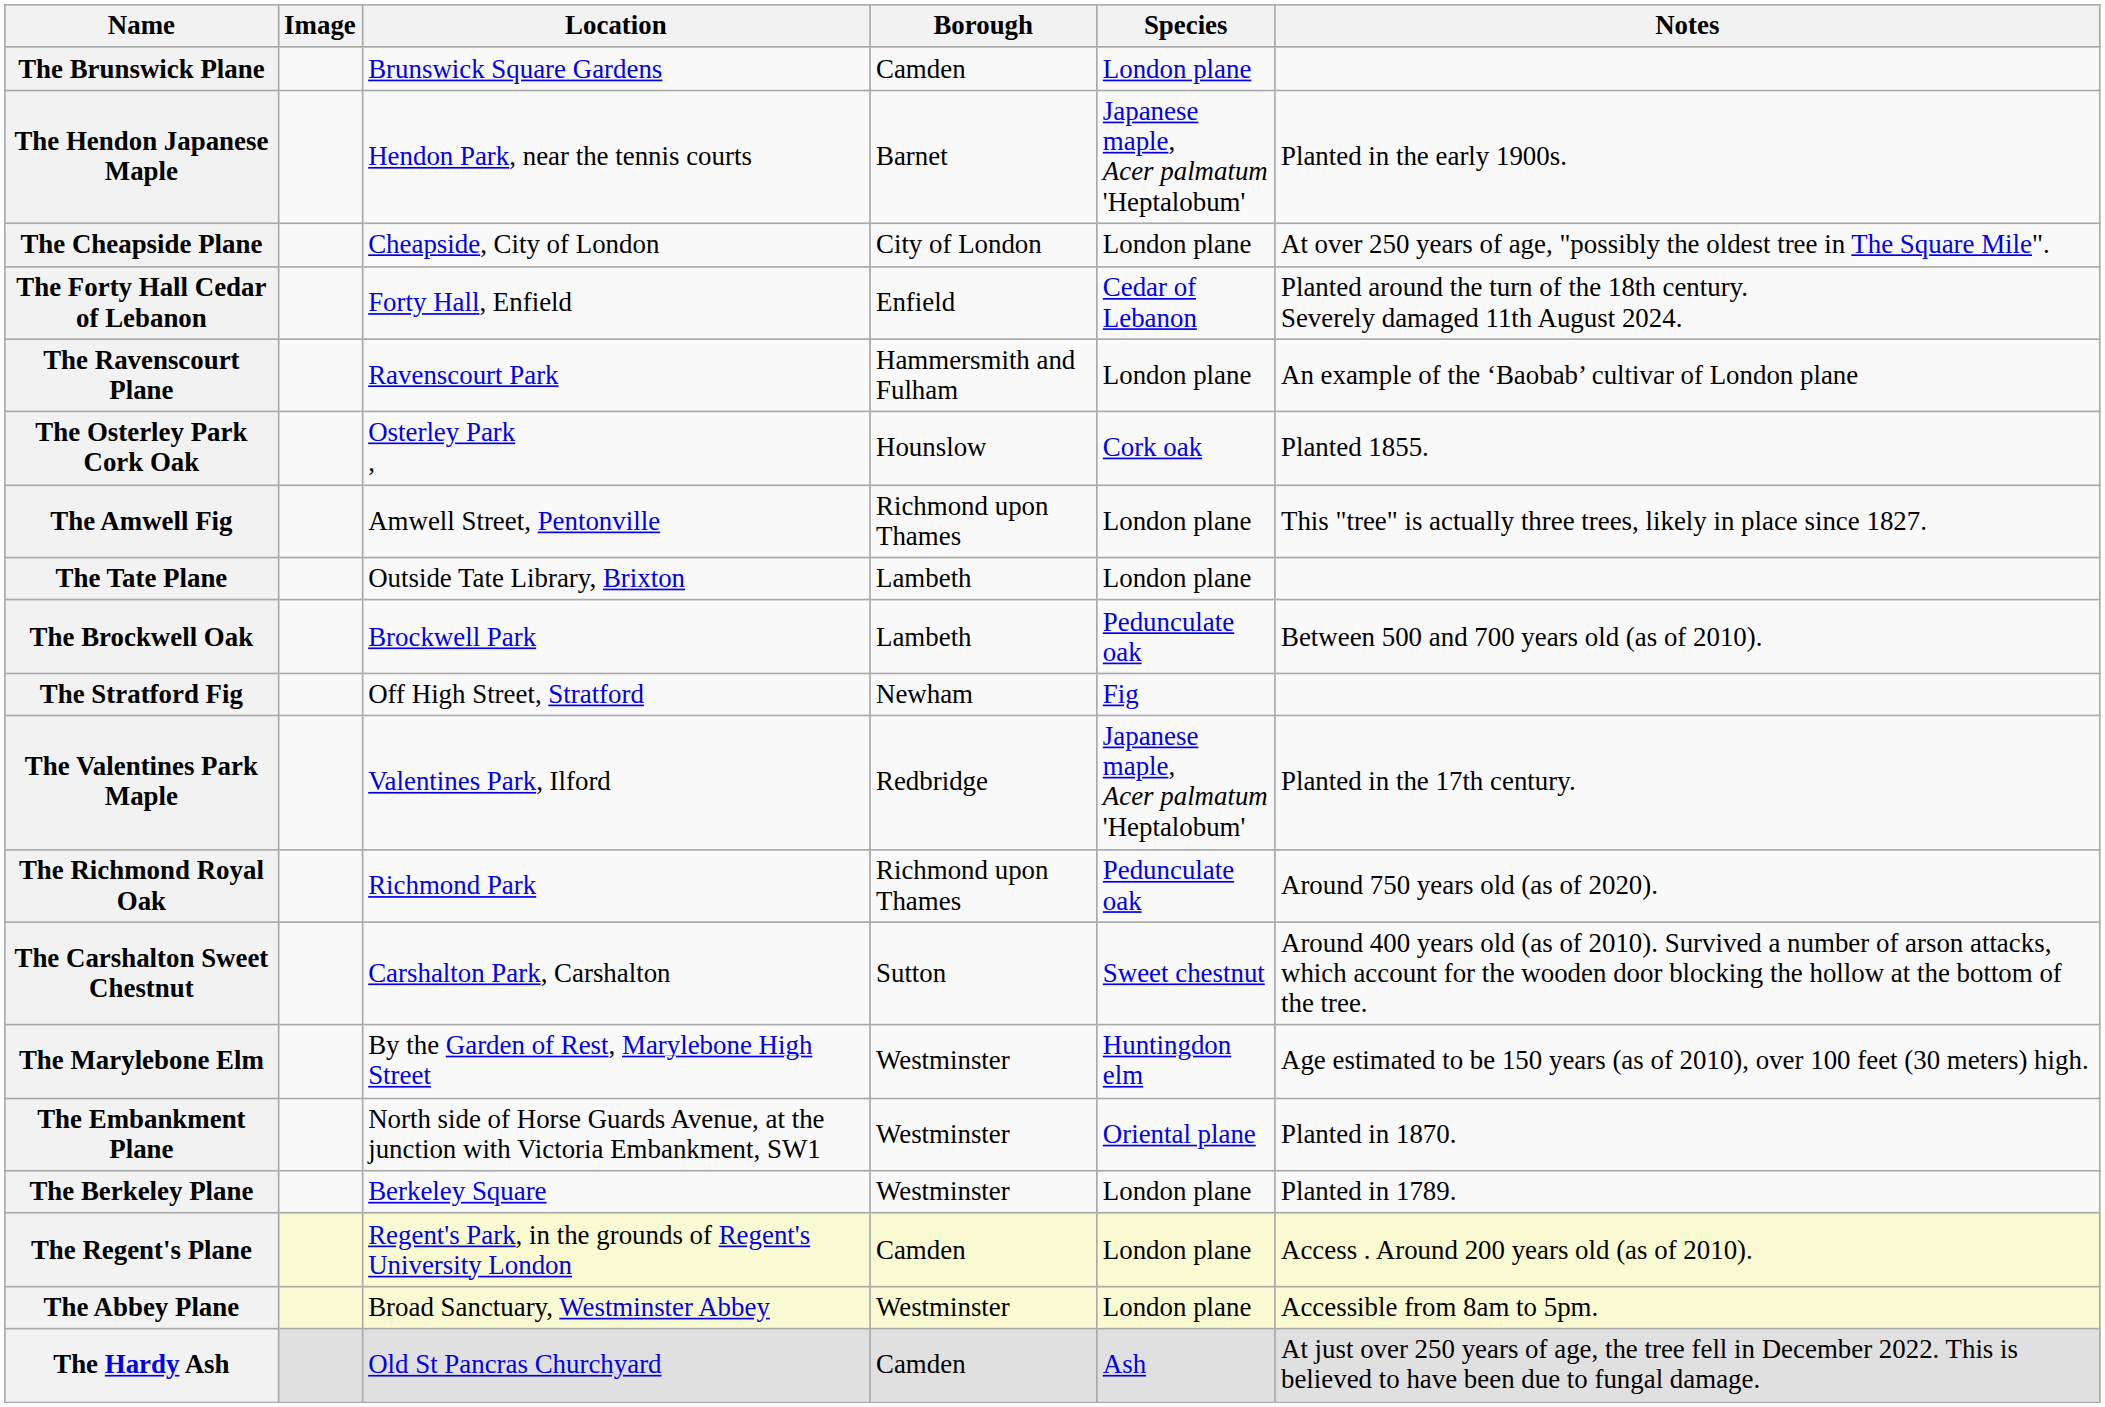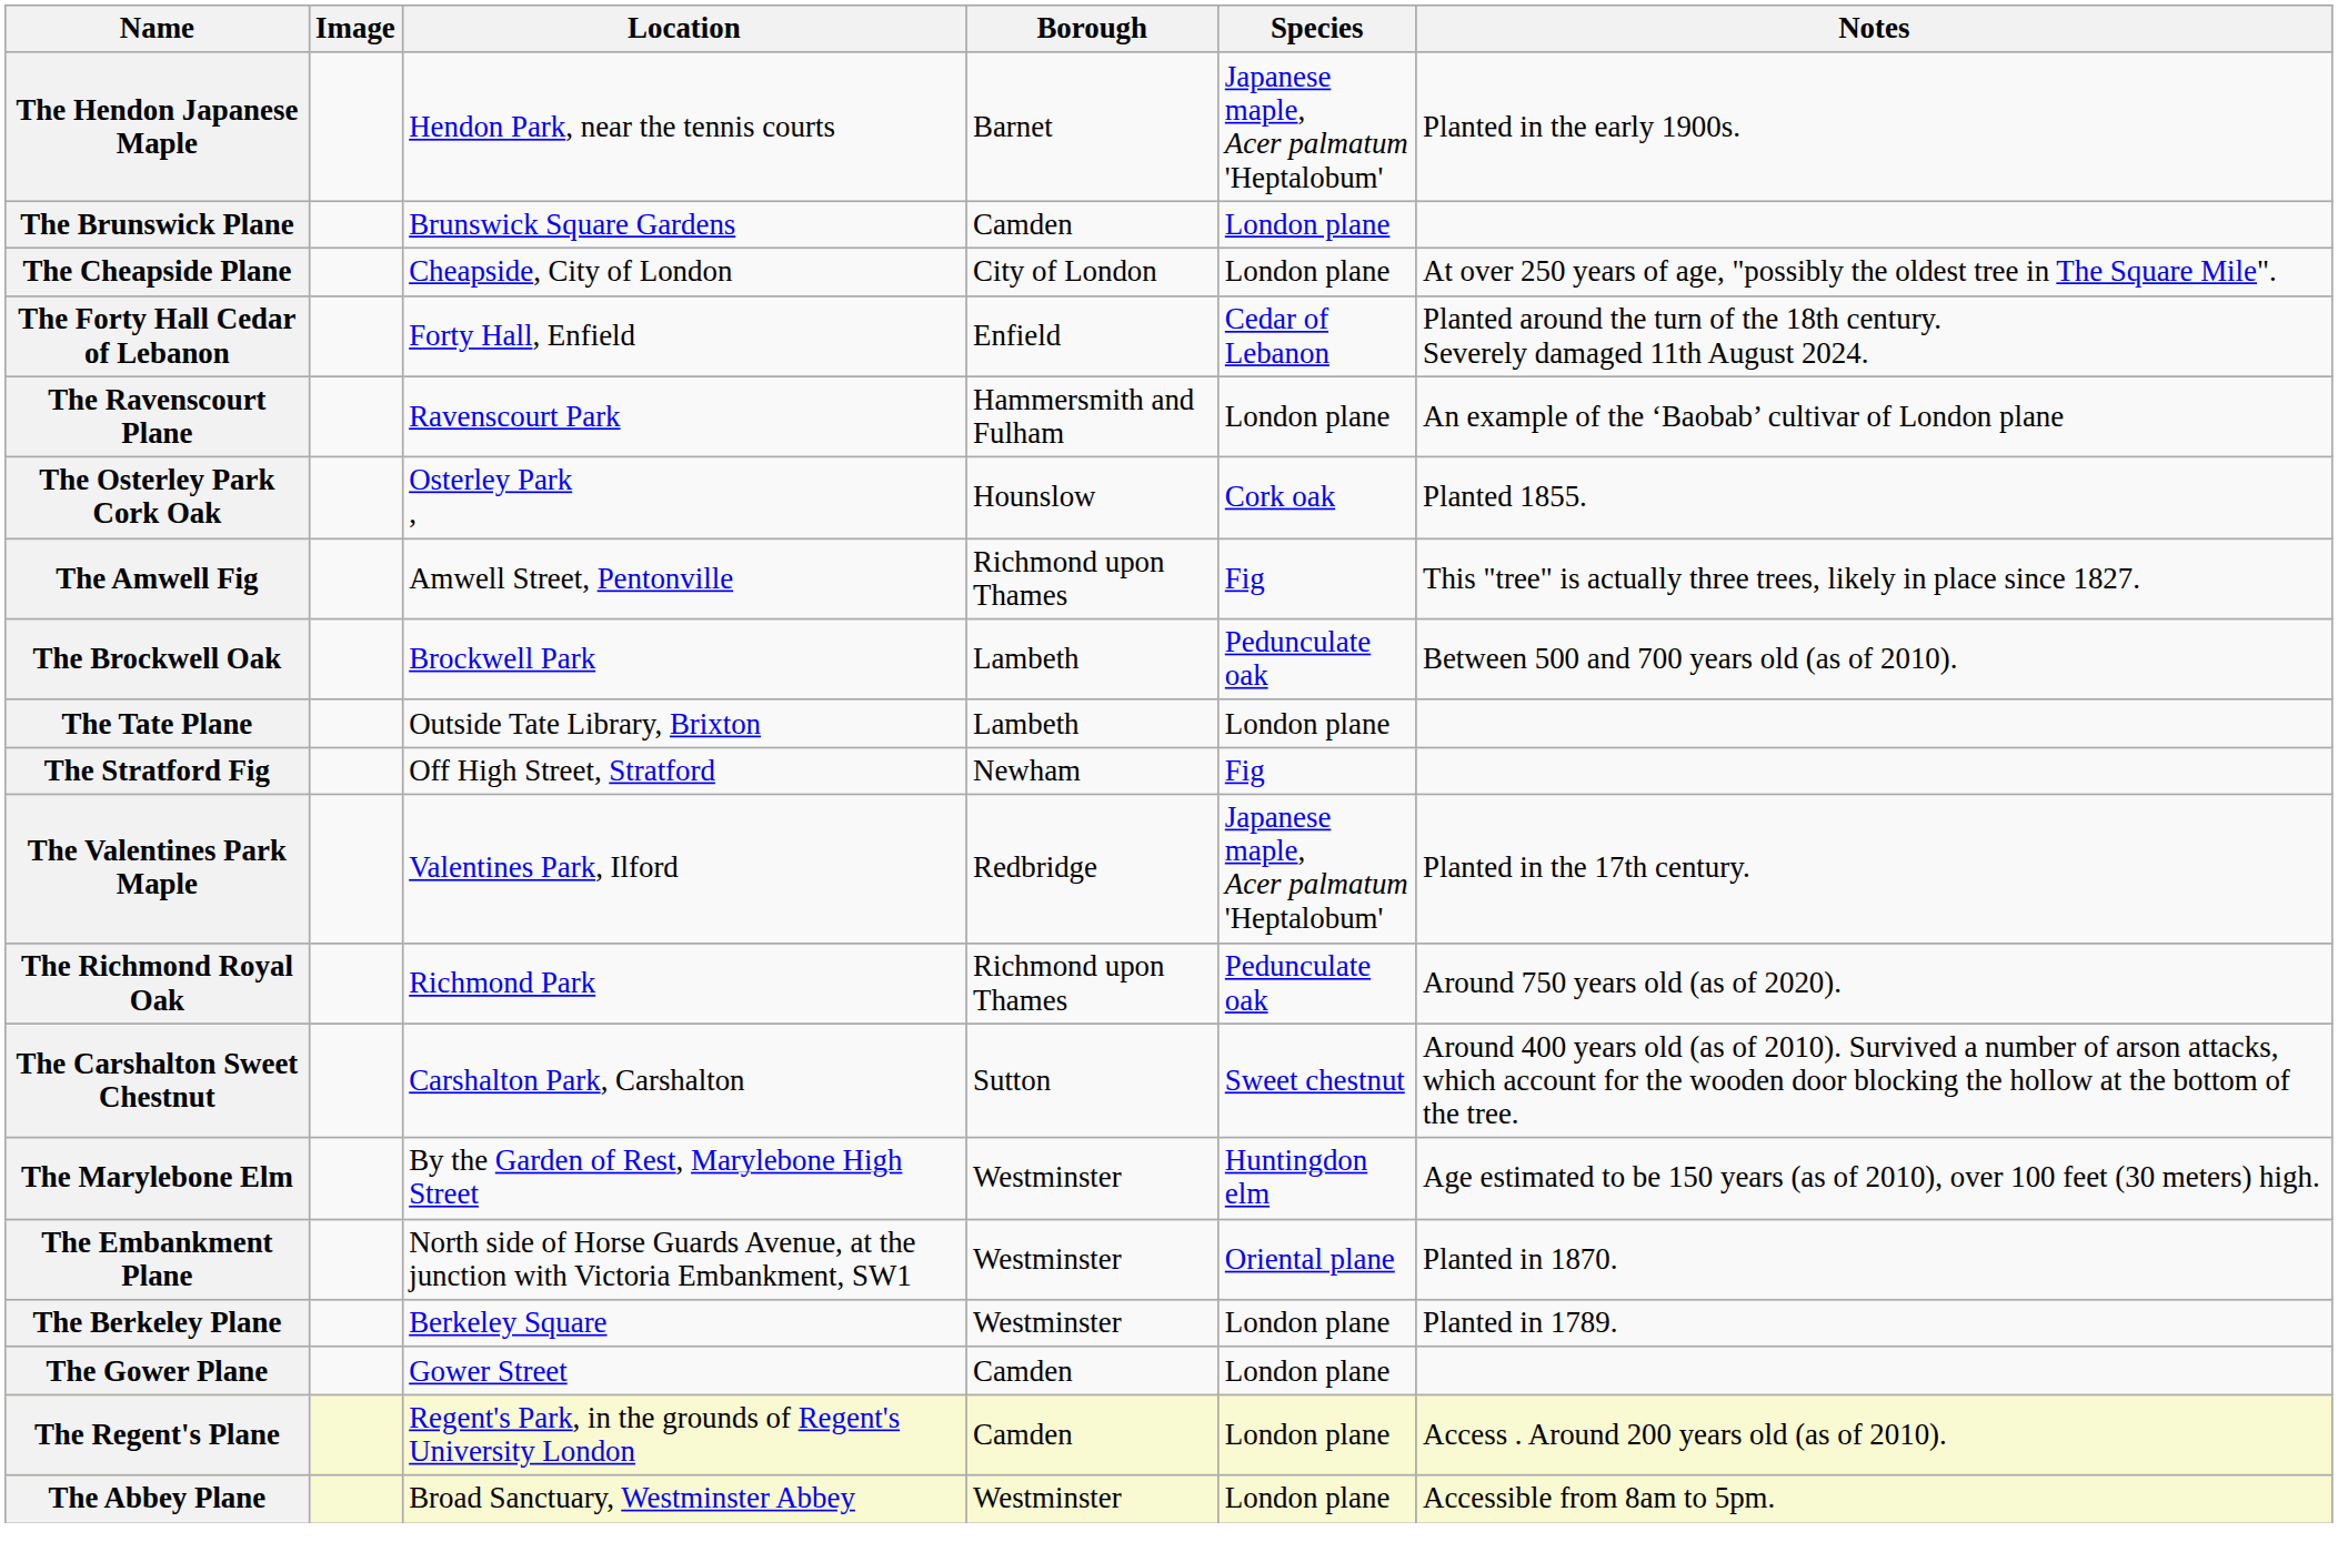rows swapped: The Hendon Japanese Maple <-> The Brunswick Plane
The Amwell Fig | Species: London plane -> Fig
rows swapped: The Brockwell Oak <-> The Tate Plane
+ row: The Gower Plane | Gower Street | Camden | London plane
- row: The Hardy Ash | Old St Pancras Churchyard | Camden | Ash | At just over 250 years of age, the tree fell in December 2022. This is believed to have been due to fungal damage.
